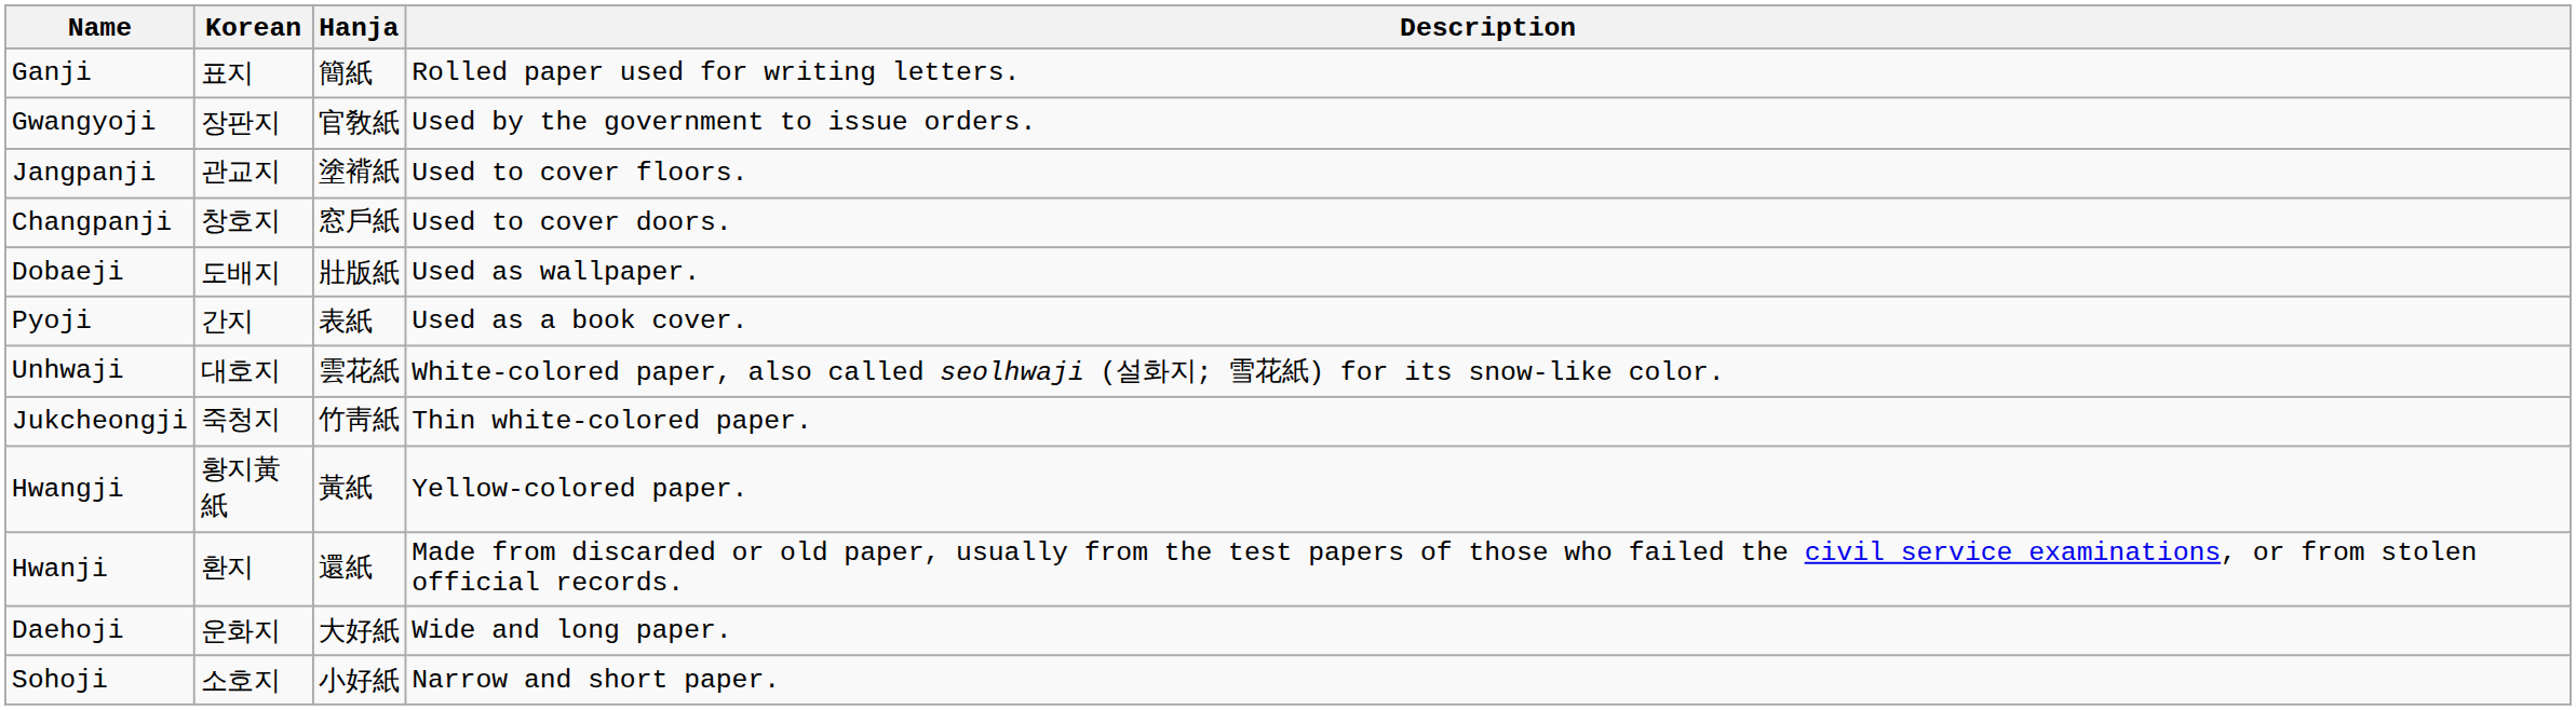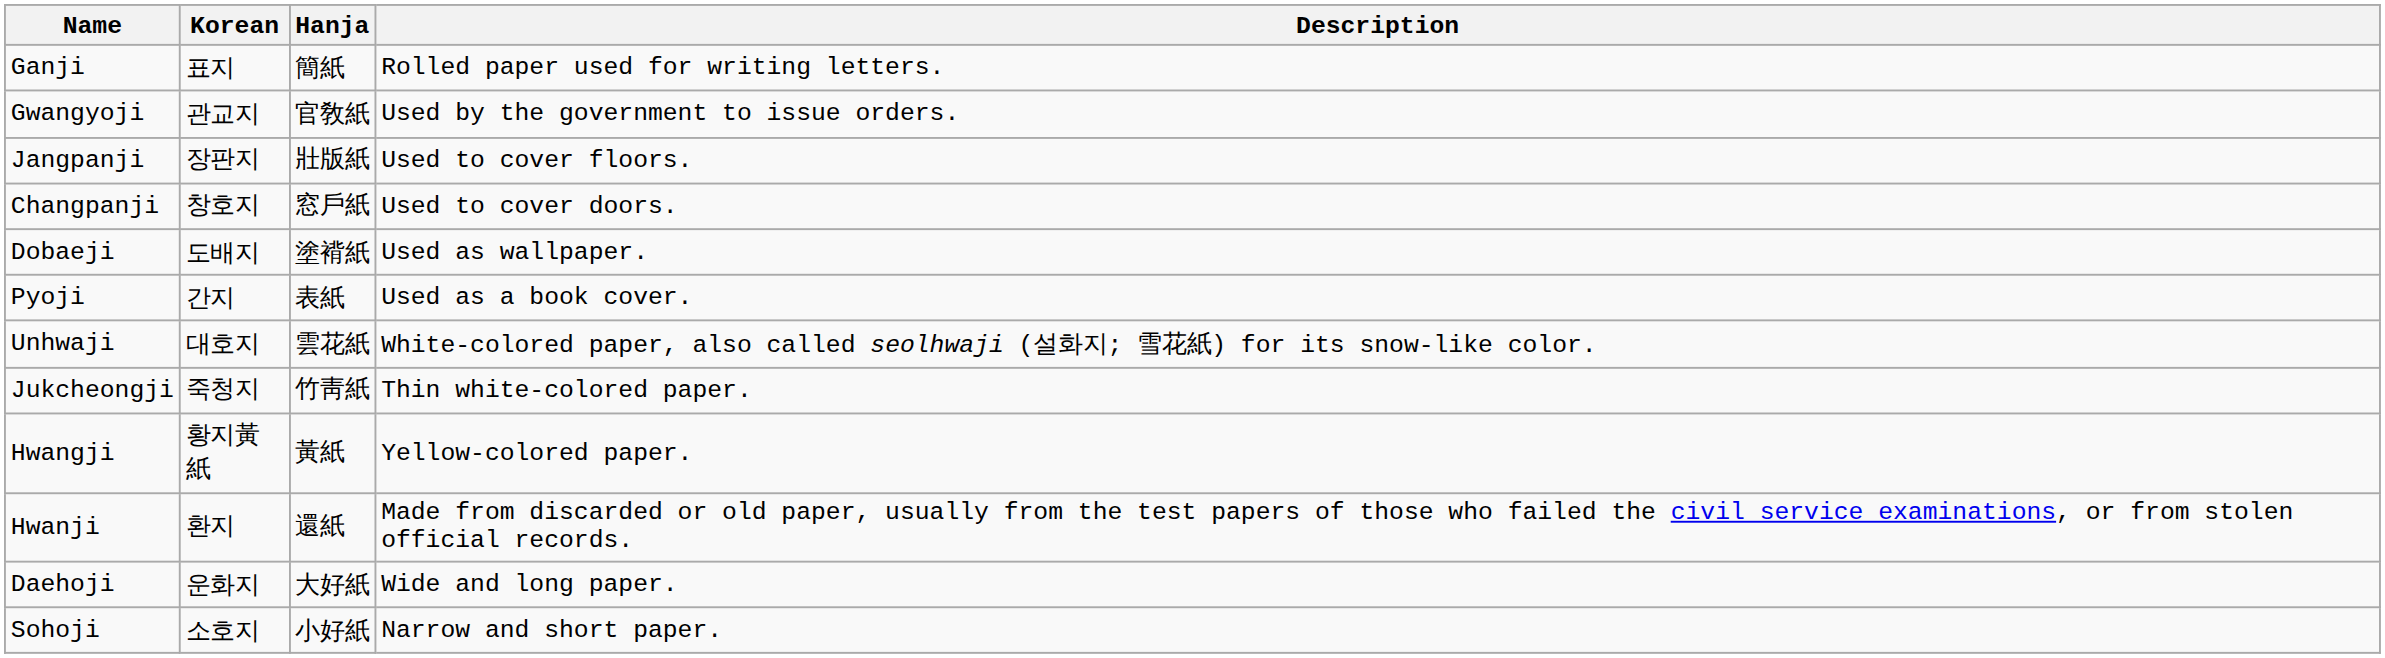Gwangyoji | Korean: 장판지 -> 관교지
Jangpanji | Korean: 관교지 -> 장판지
Jangpanji | Hanja: 塗褙紙 -> 壯版紙
Dobaeji | Hanja: 壯版紙 -> 塗褙紙
